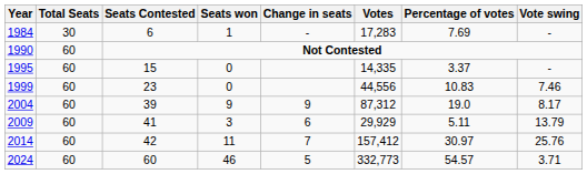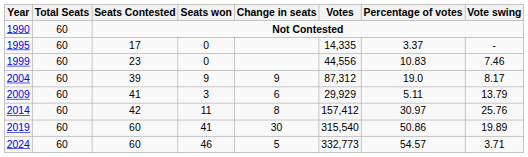- row: 1984 | 30 | 6 | 1 | - | 17,283 | 7.69 | -
1995 | Seats Contested: 15 -> 17
2014 | Change in seats: 7 -> 8
+ row: 2019 | 60 | 60 | 41 | 30 | 315,540 | 50.86 | 19.89
